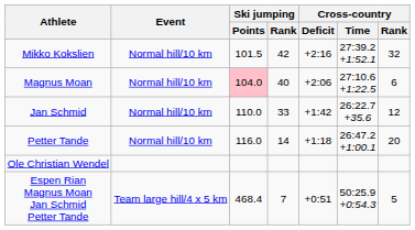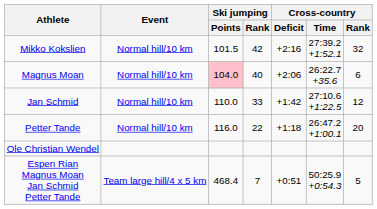Magnus Moan | Cross-country / Time: 27:10.6 +1:22.5 -> 26:22.7 +35.6
Jan Schmid | Cross-country / Time: 26:22.7 +35.6 -> 27:10.6 +1:22.5
Petter Tande | Ski jumping / Rank: 14 -> 22
